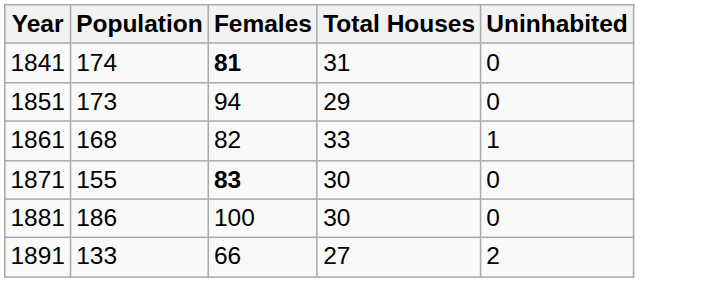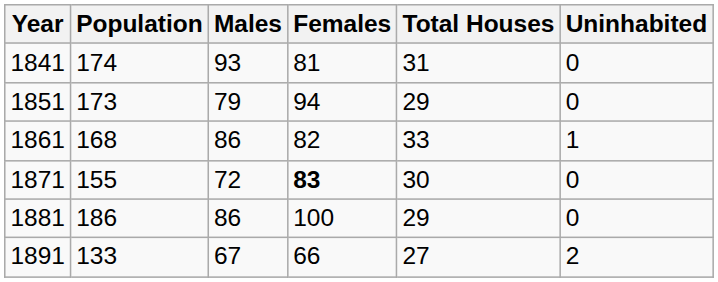+ column: Males | 93 | 79 | 86 | 72 | 86 | 67
1841 | Females: bold -> normal
1881 | Total Houses: 30 -> 29
